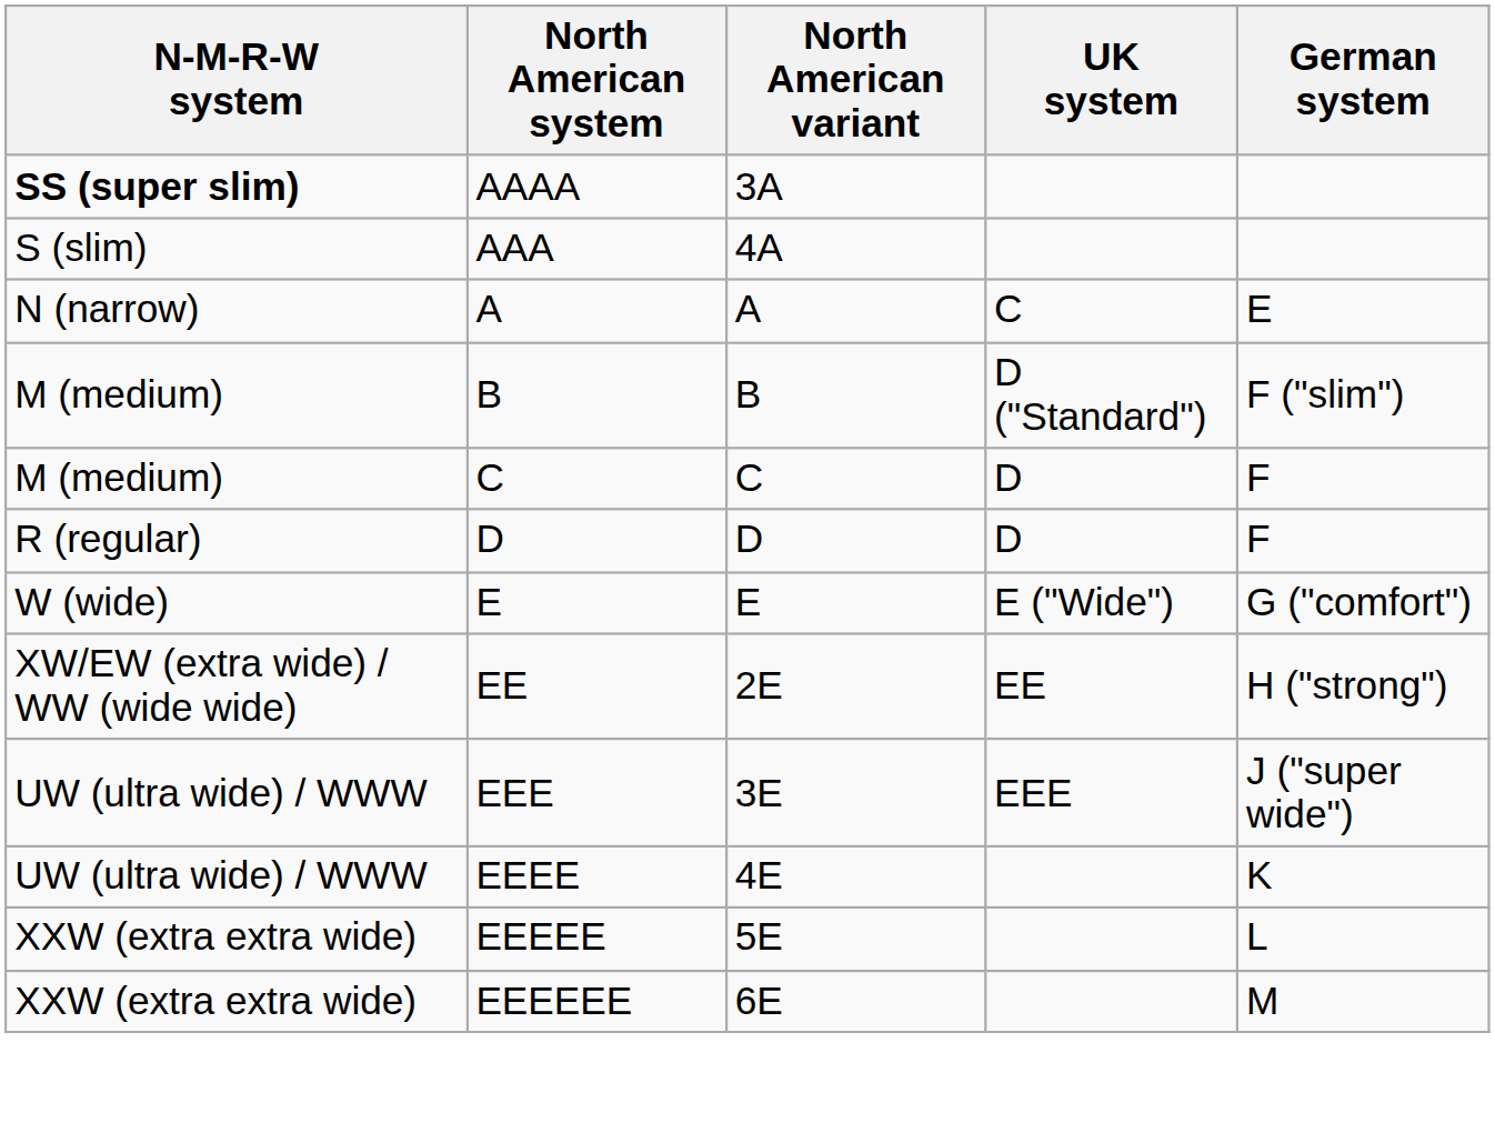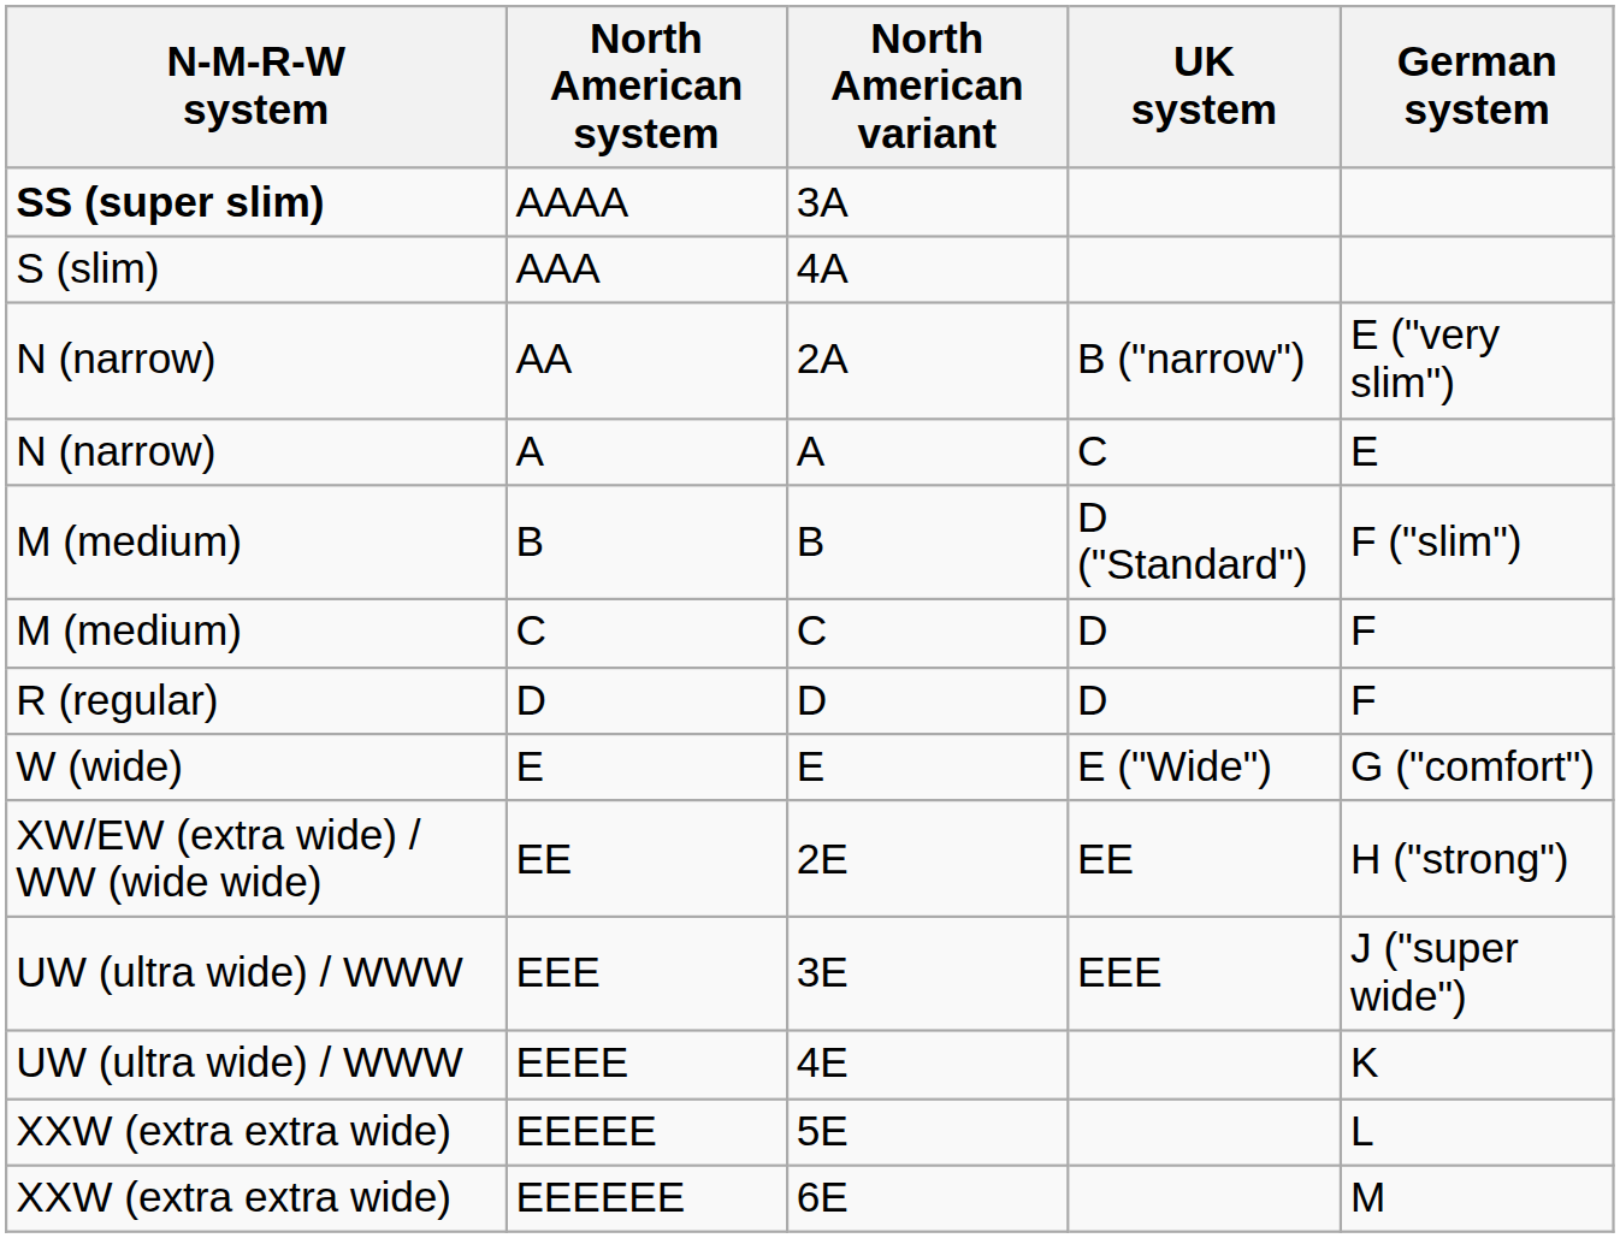+ row: N (narrow) | AA | 2A | B ("narrow") | E ("very slim")
